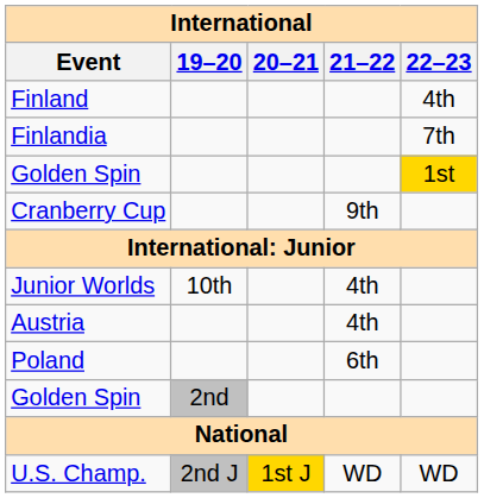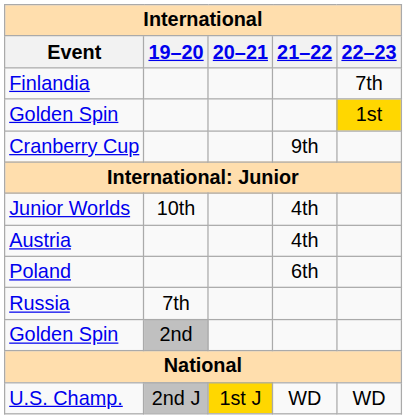- row: Finland | 4th
+ row: Russia | 7th
